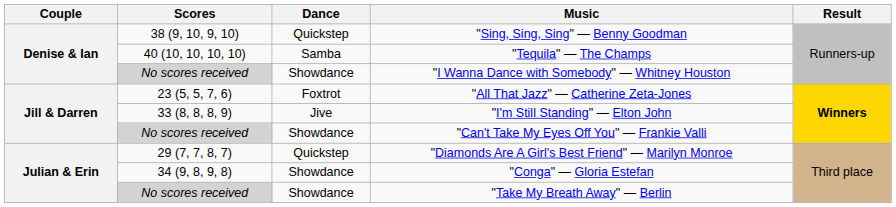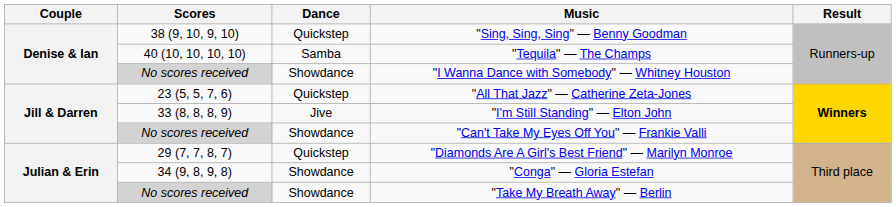"All That Jazz" — Catherine Zeta-Jones | Dance: Foxtrot -> Quickstep
